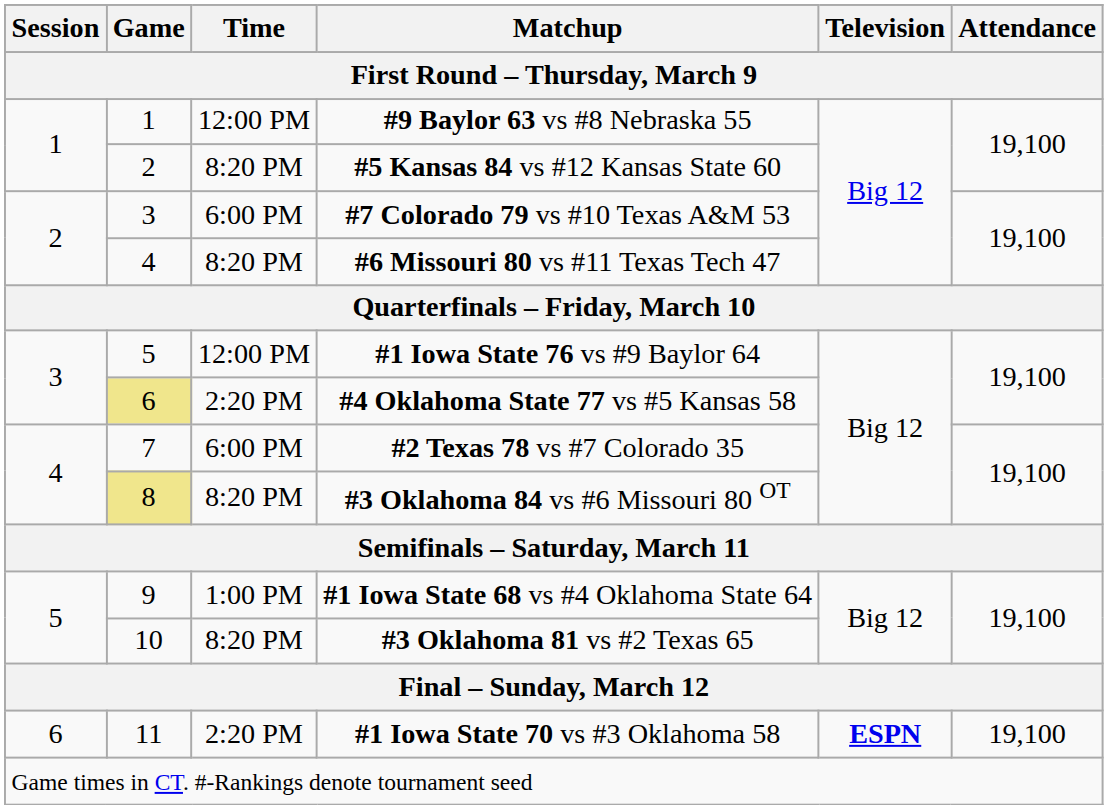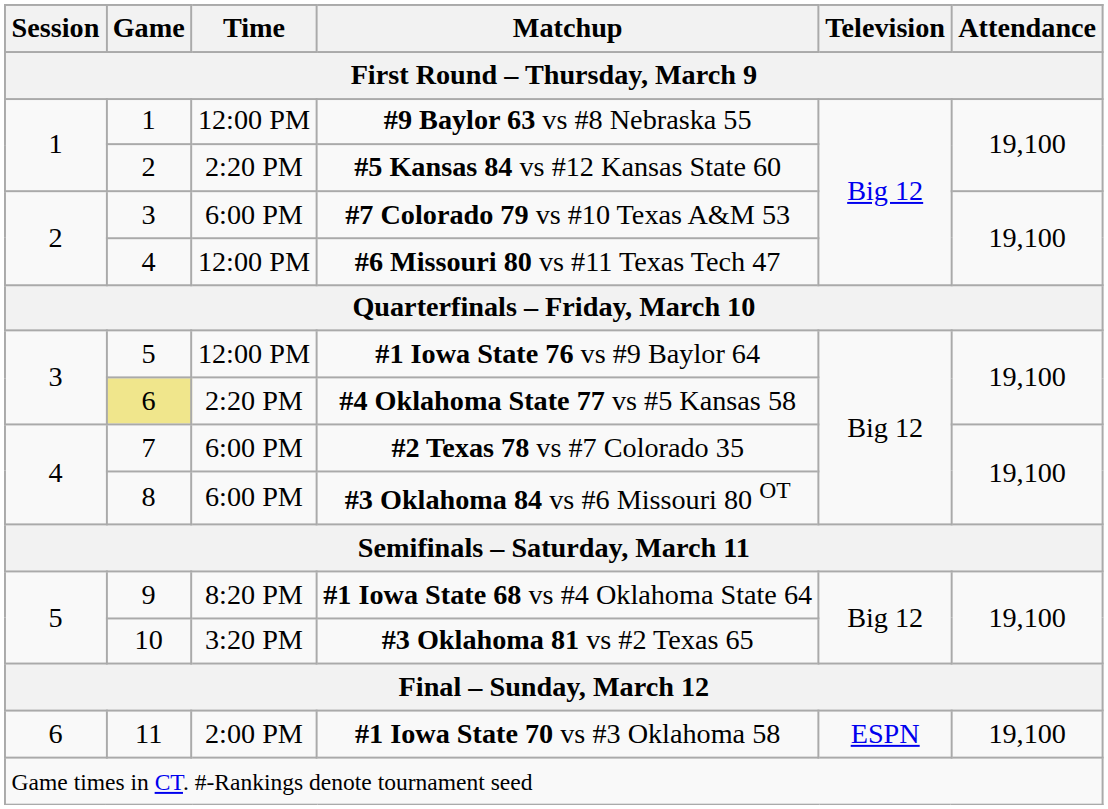#5 Kansas 84 vs #12 Kansas State 60 | Time: 8:20 PM -> 2:20 PM
#6 Missouri 80 vs #11 Texas Tech 47 | Time: 8:20 PM -> 12:00 PM
#3 Oklahoma 84 vs #6 Missouri 80 OT | Game: khaki background -> no background
#3 Oklahoma 84 vs #6 Missouri 80 OT | Time: 8:20 PM -> 6:00 PM
#1 Iowa State 68 vs #4 Oklahoma State 64 | Time: 1:00 PM -> 8:20 PM
#3 Oklahoma 81 vs #2 Texas 65 | Time: 8:20 PM -> 3:20 PM
#1 Iowa State 70 vs #3 Oklahoma 58 | Time: 2:20 PM -> 2:00 PM
#1 Iowa State 70 vs #3 Oklahoma 58 | Television: bold -> normal
